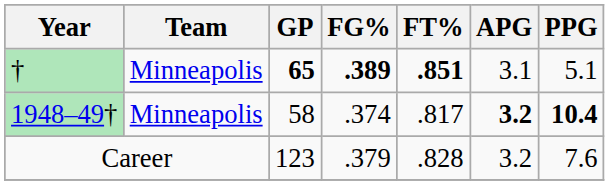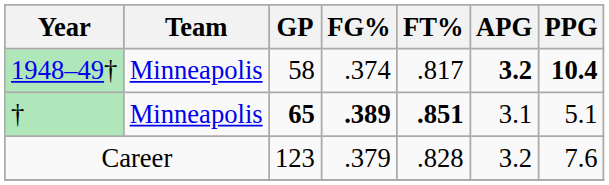rows swapped: 1948–49† <-> †
